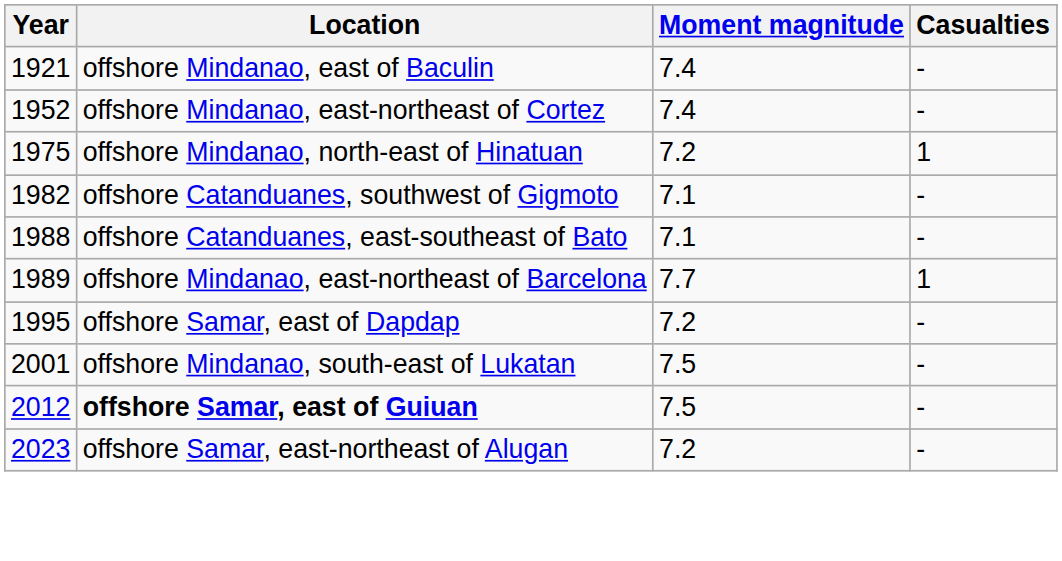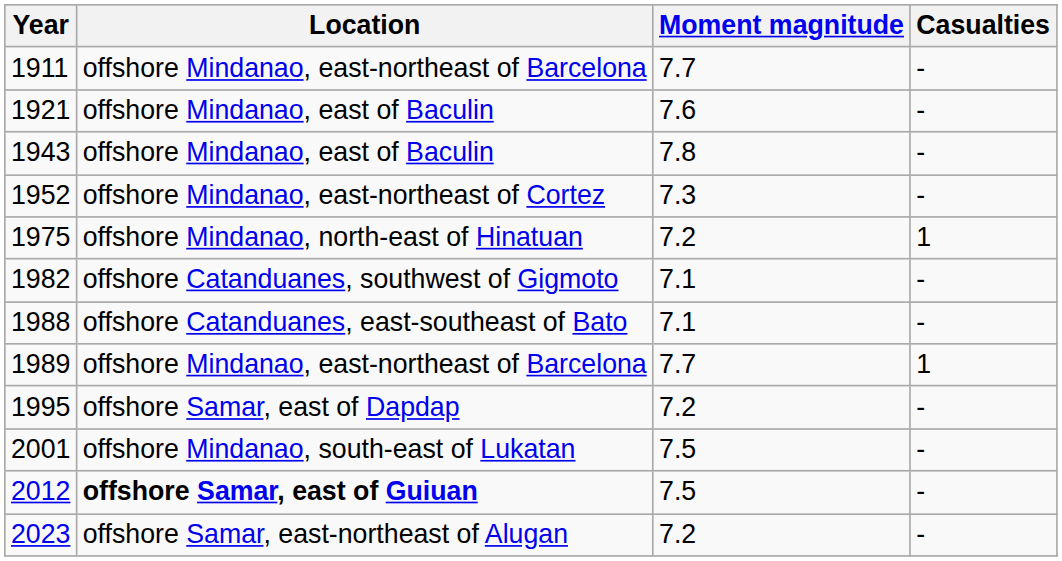+ row: 1911 | offshore Mindanao, east-northeast of Barcelona | 7.7 | -
1921 | Moment magnitude: 7.4 -> 7.6
+ row: 1943 | offshore Mindanao, east of Baculin | 7.8 | -
1952 | Moment magnitude: 7.4 -> 7.3
